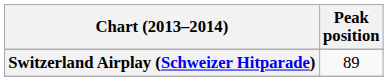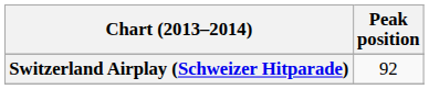Switzerland Airplay (Schweizer Hitparade) | Peak position: 89 -> 92
